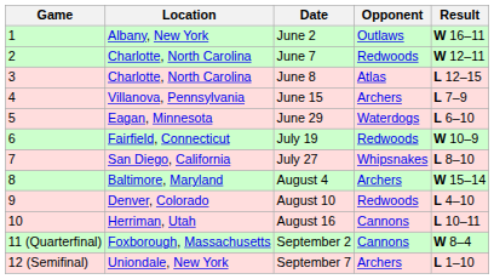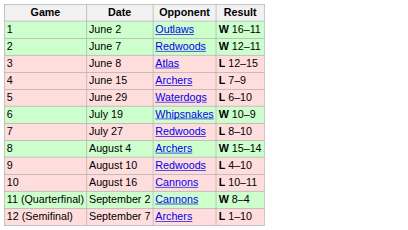- column: Location | Albany, New York | Charlotte, North Carolina | Charlotte, North Carolina | Villanova, Pennsylvania | Eagan, Minnesota | Fairfield, Connecticut | San Diego, California | Baltimore, Maryland | Denver, Colorado | Herriman, Utah | Foxborough, Massachusetts | Uniondale, New York
July 19 | Opponent: Redwoods -> Whipsnakes
July 27 | Opponent: Whipsnakes -> Redwoods
